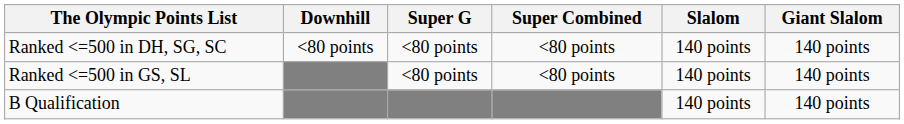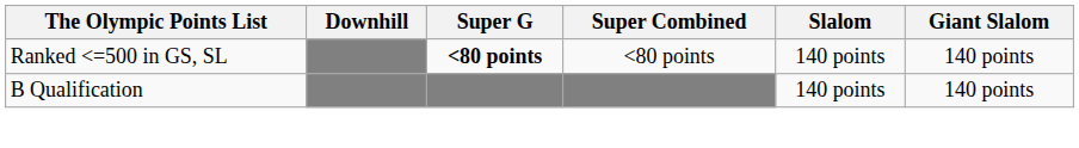- row: Ranked <=500 in DH, SG, SC | <80 points | <80 points | <80 points | 140 points | 140 points
Ranked <=500 in GS, SL | Super G: normal -> bold
